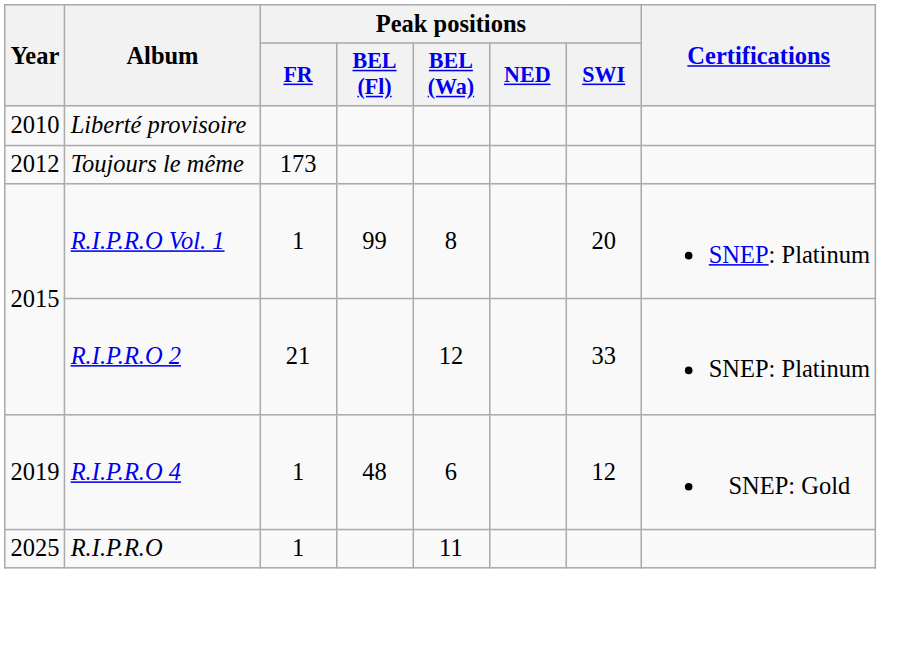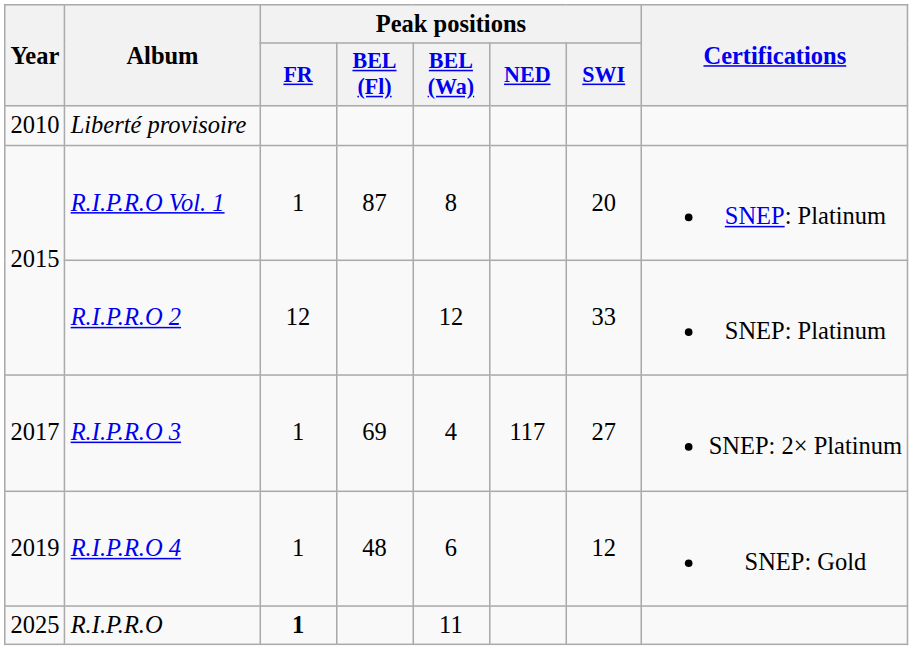- row: 2012 | Toujours le même | 173
R.I.P.R.O Vol. 1 | Peak positions / BEL (Fl): 99 -> 87
R.I.P.R.O 2 | Peak positions / FR: 21 -> 12
+ row: 2017 | R.I.P.R.O 3 | 1 | 69 | 4 | 117 | 27 | SNEP: 2× Platinum
R.I.P.R.O | Peak positions / FR: normal -> bold
